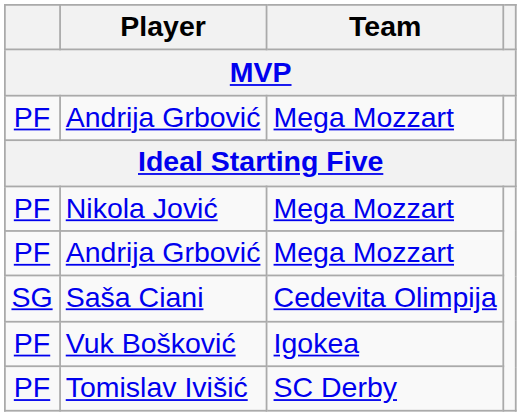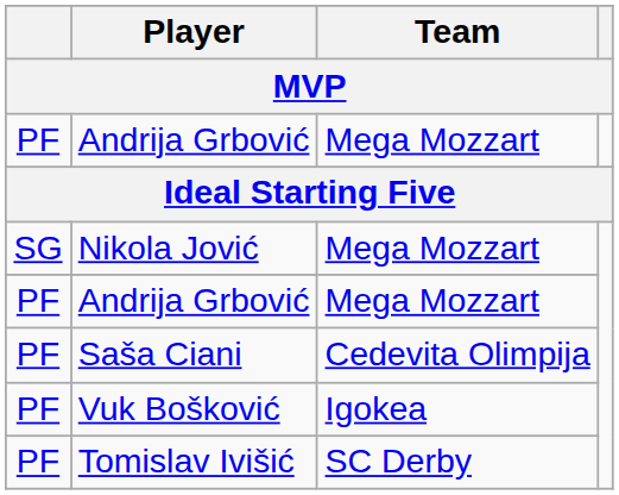Nikola Jović | column 1: PF -> SG
Saša Ciani | column 1: SG -> PF
